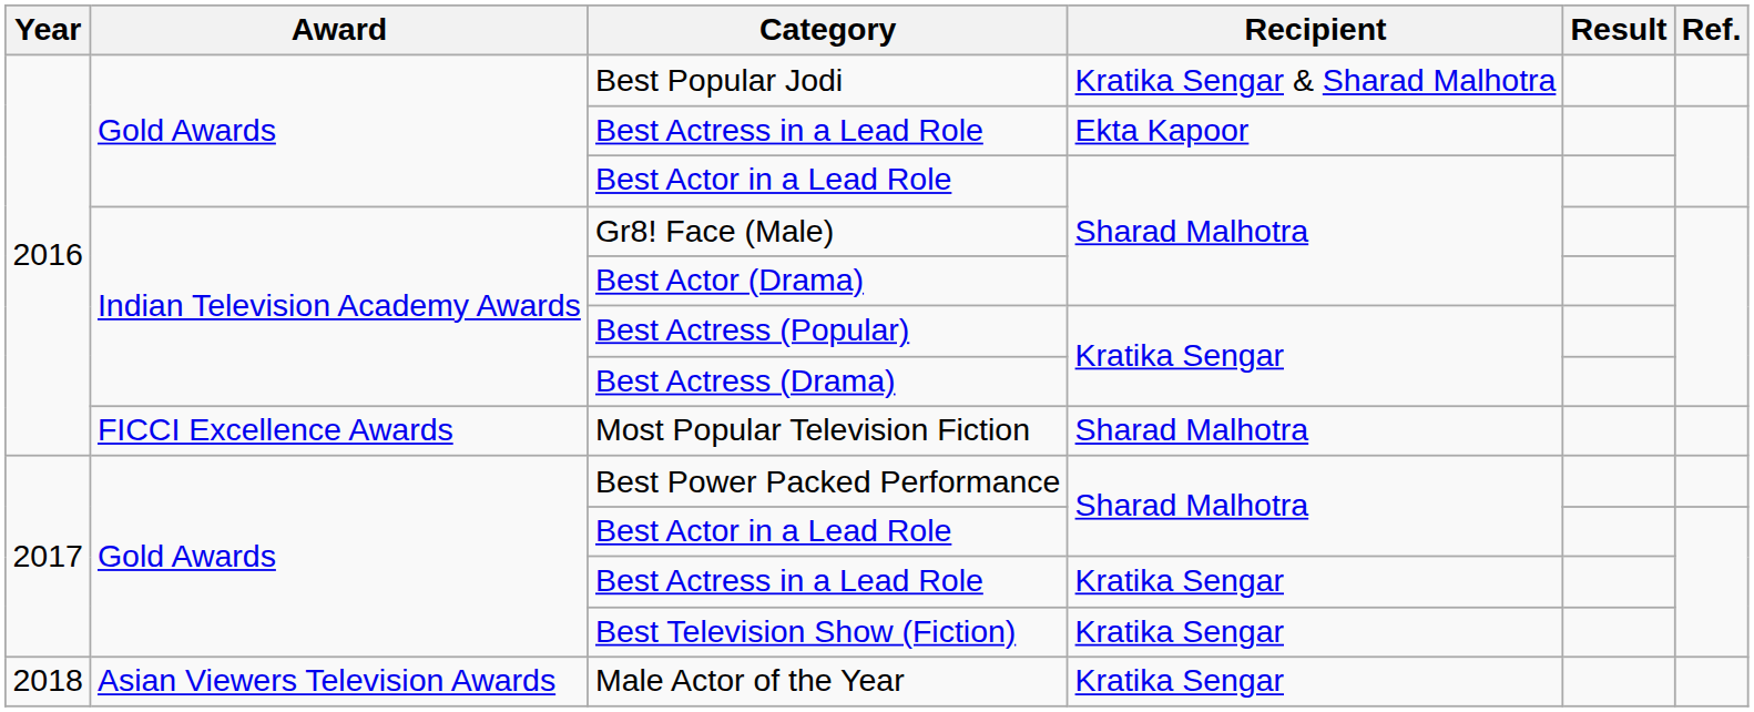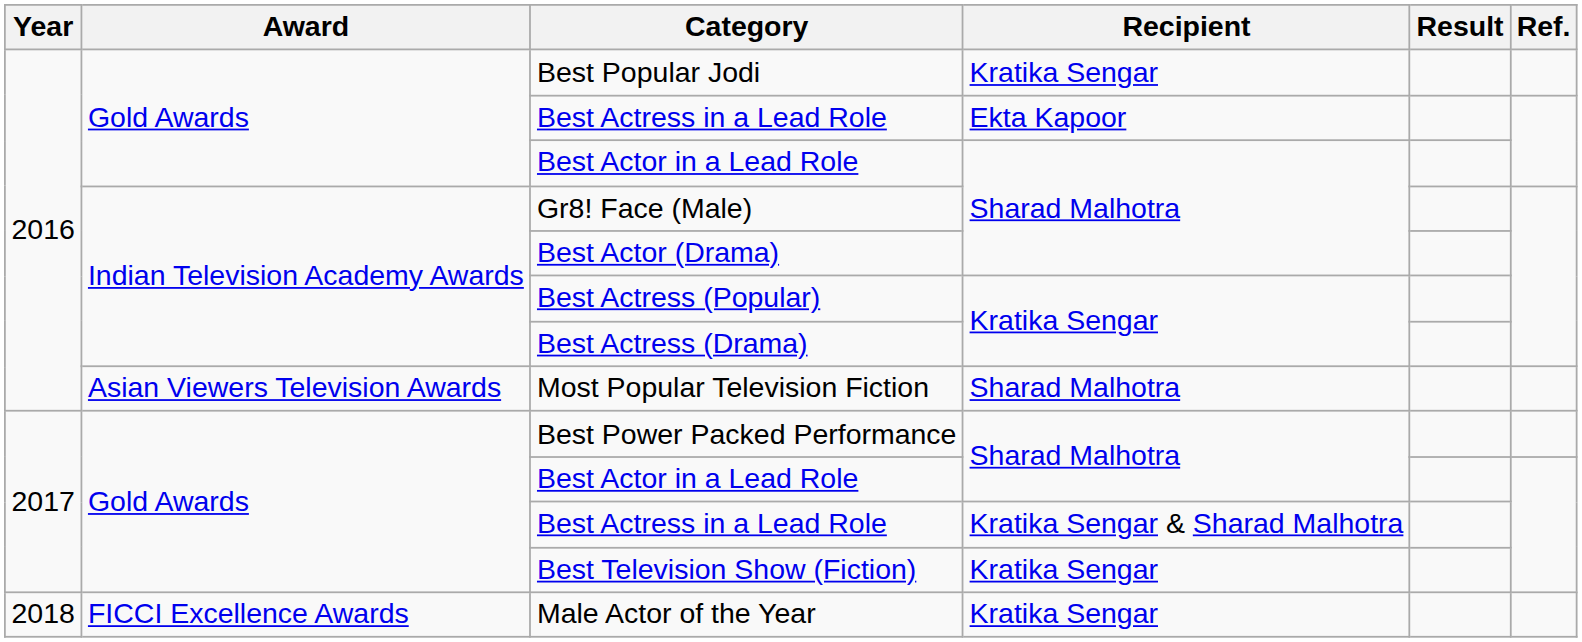Best Popular Jodi | Recipient: Kratika Sengar & Sharad Malhotra -> Kratika Sengar
Most Popular Television Fiction | Award: FICCI Excellence Awards -> Asian Viewers Television Awards
2017 / Best Actress in a Lead Role | Recipient: Kratika Sengar -> Kratika Sengar & Sharad Malhotra
Male Actor of the Year | Award: Asian Viewers Television Awards -> FICCI Excellence Awards
